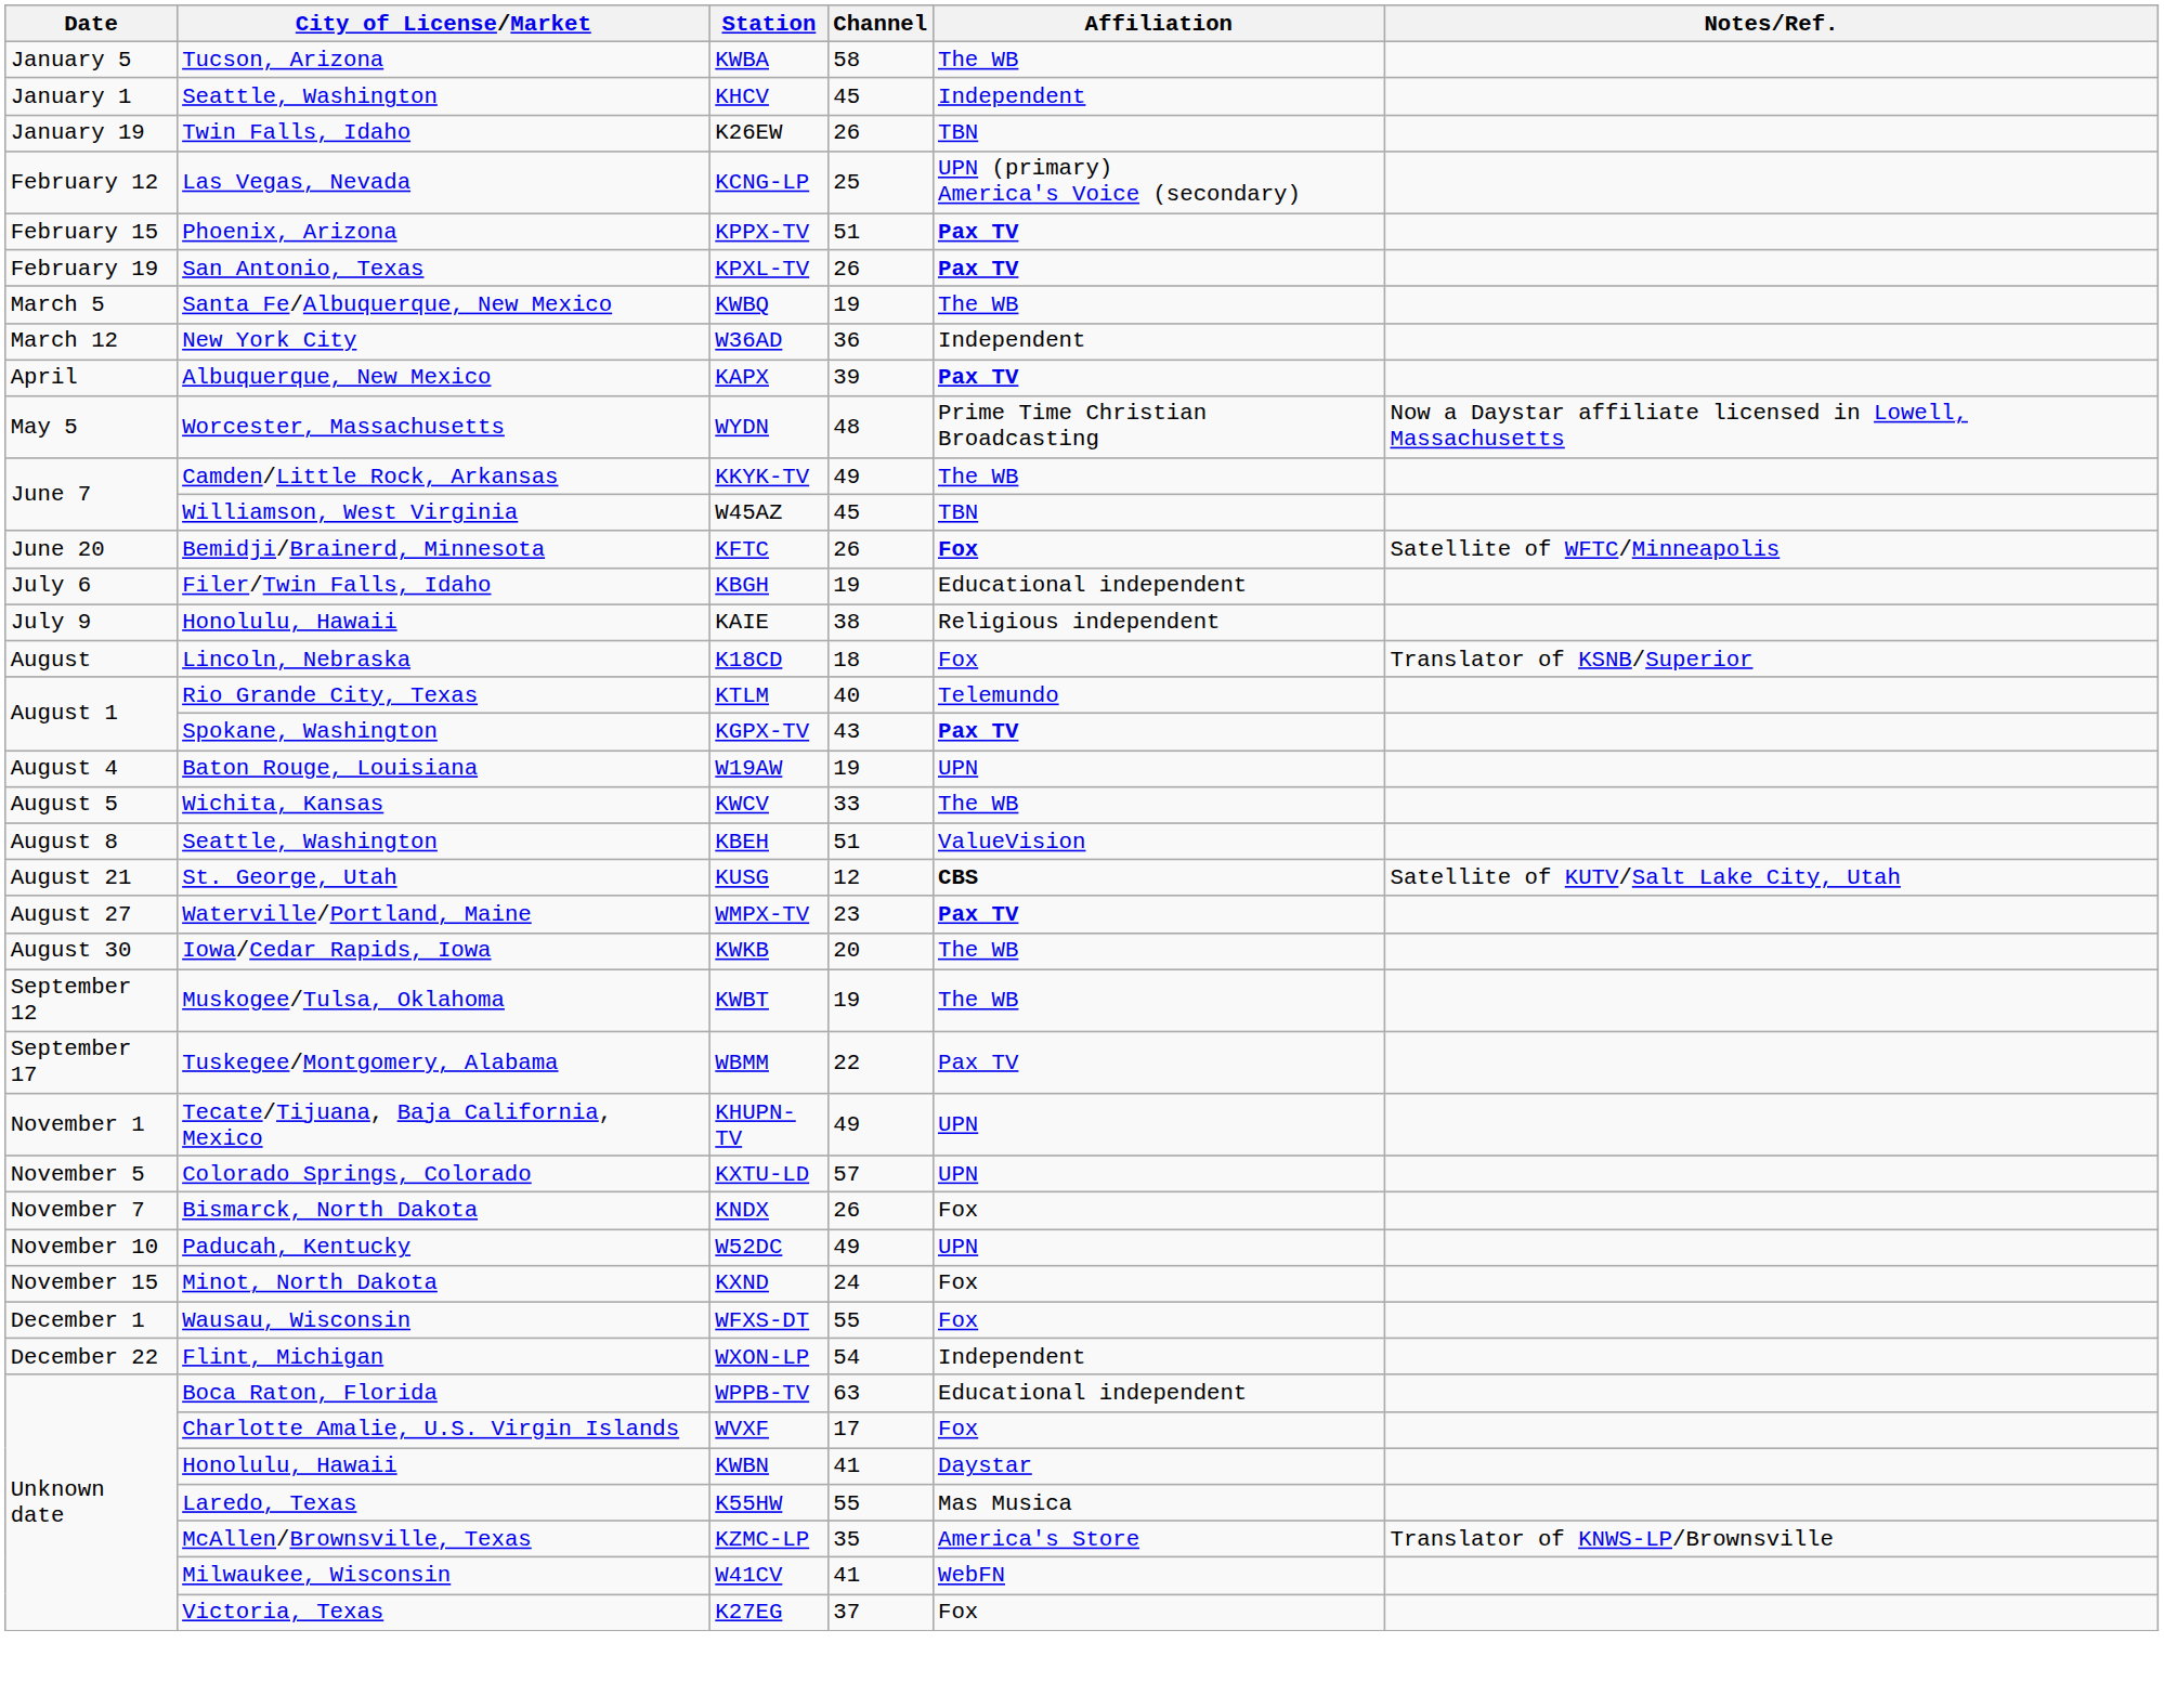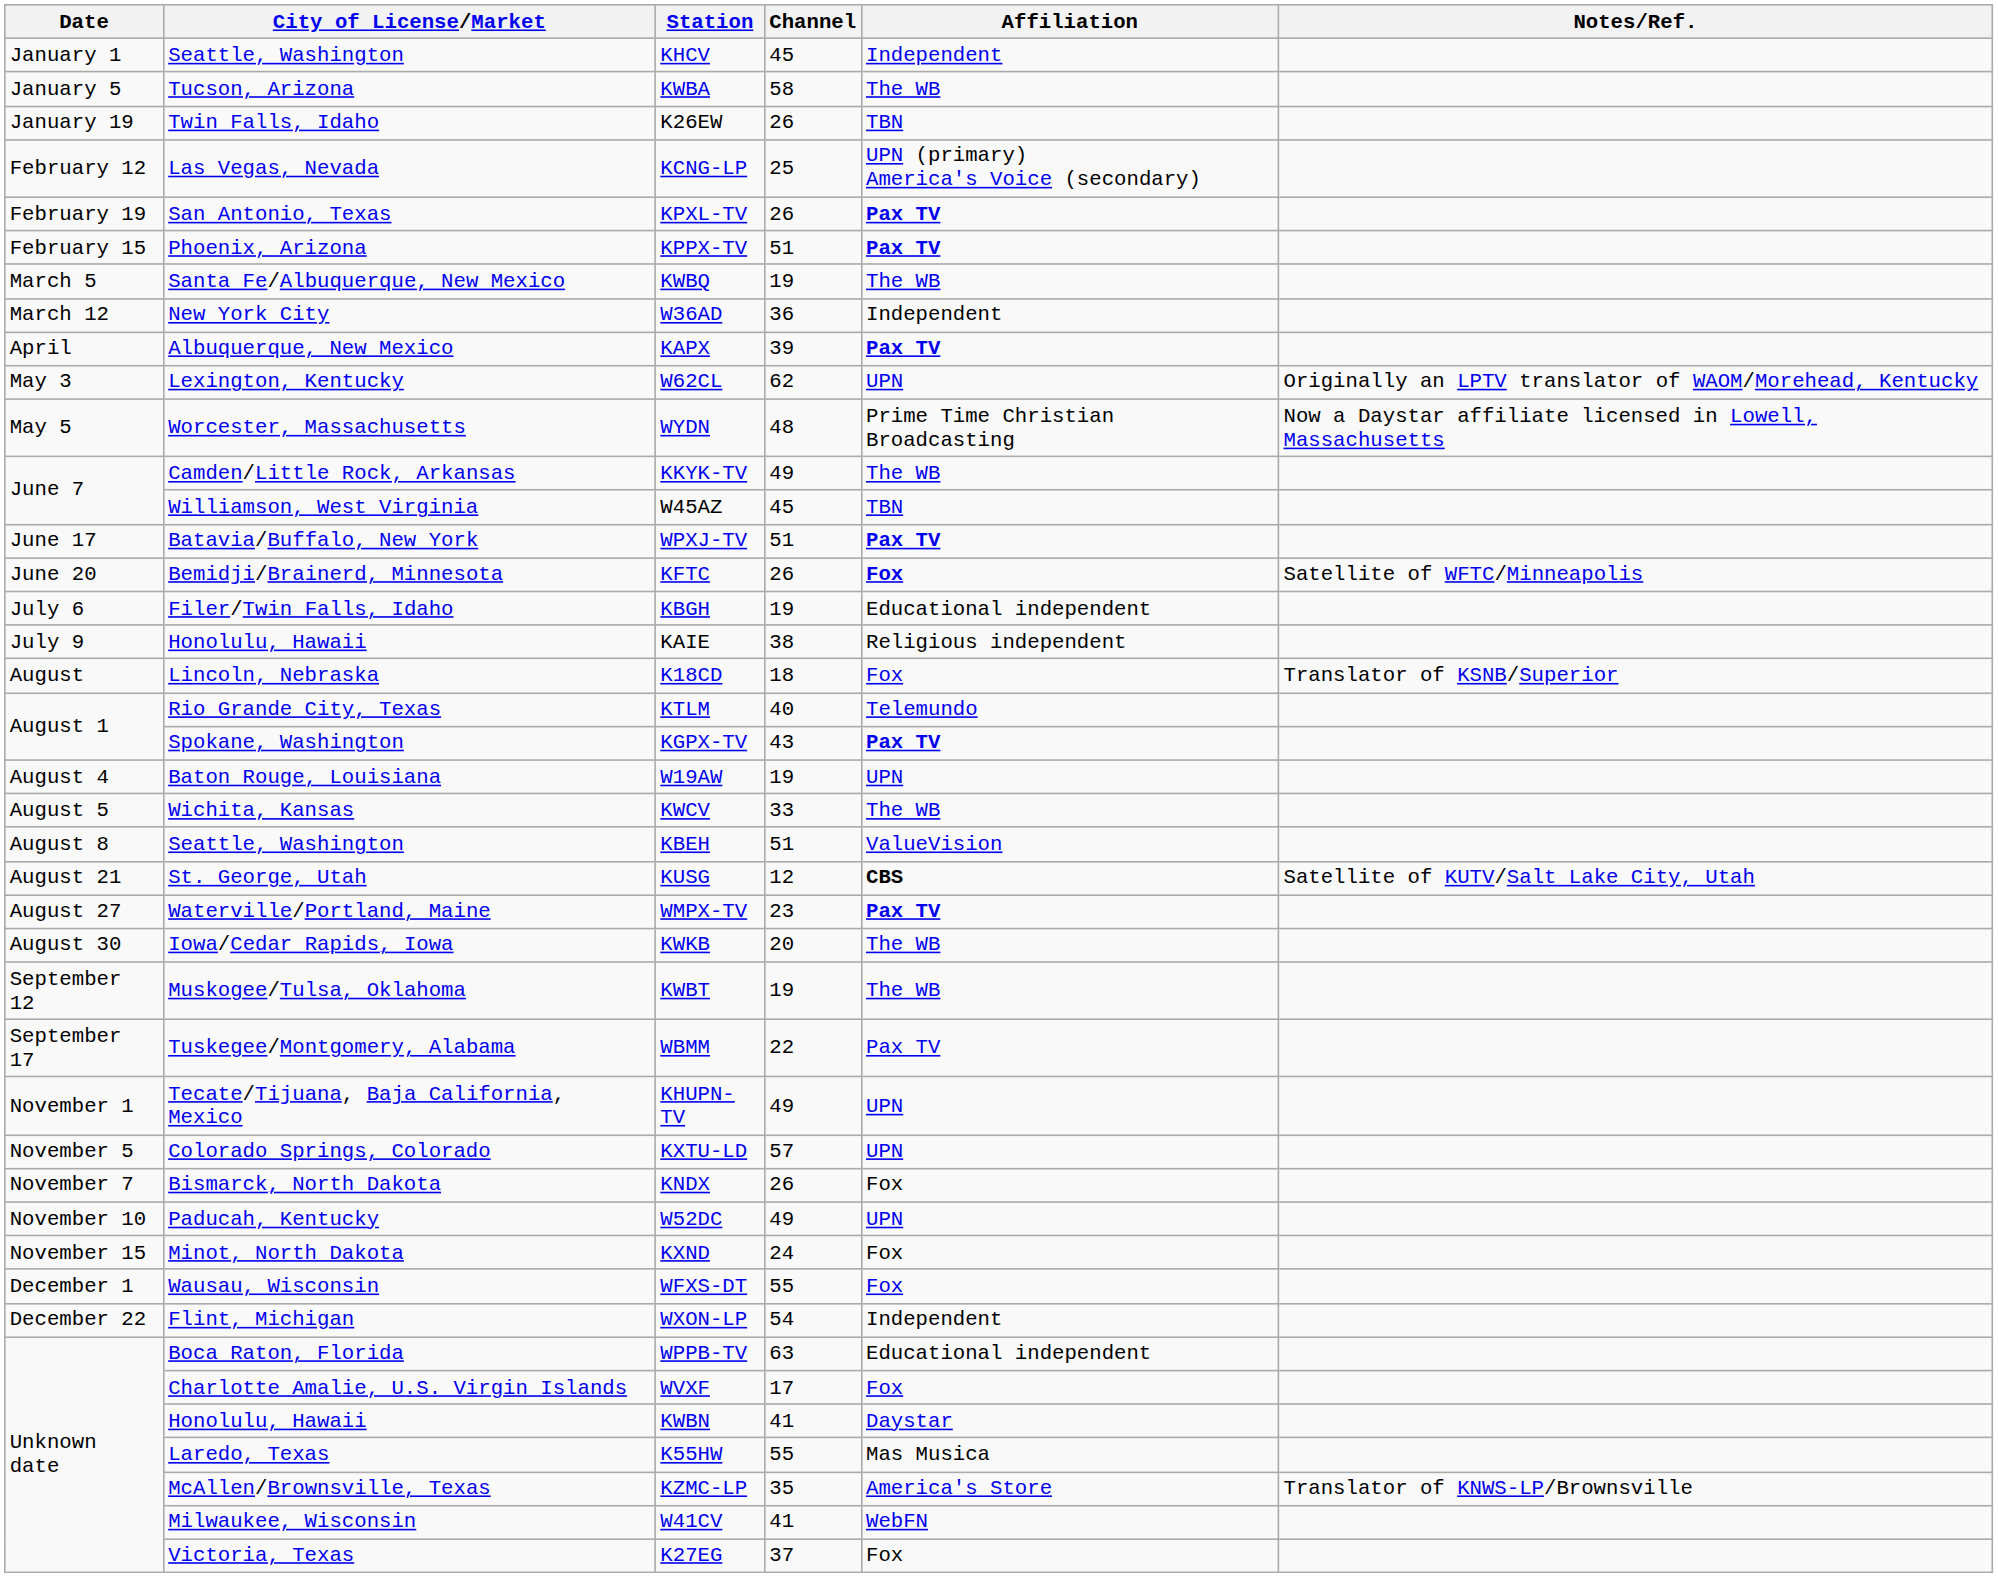rows swapped: KHCV <-> KWBA
rows swapped: KPPX-TV <-> KPXL-TV
+ row: May 3 | Lexington, Kentucky | W62CL | 62 | UPN | Originally an LPTV translator of WAOM/Morehead, Kentucky
+ row: June 17 | Batavia/Buffalo, New York | WPXJ-TV | 51 | Pax TV
